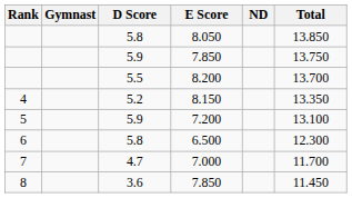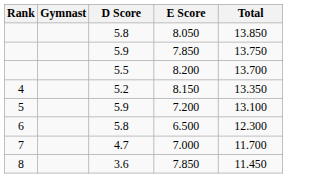- column: ND
